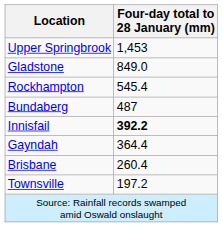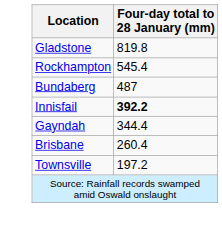- row: Upper Springbrook | 1,453
Gladstone | Four-day total to 28 January (mm): 849.0 -> 819.8
Gayndah | Four-day total to 28 January (mm): 364.4 -> 344.4
